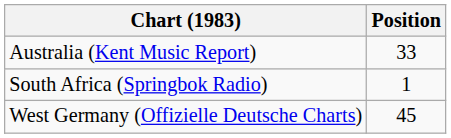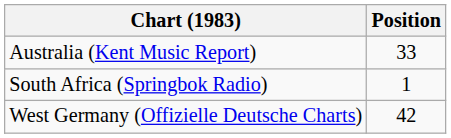West Germany (Offizielle Deutsche Charts) | Position: 45 -> 42
